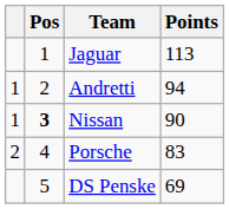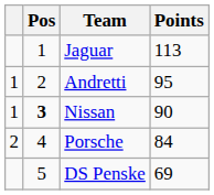Andretti | Points: 94 -> 95
Porsche | Points: 83 -> 84
